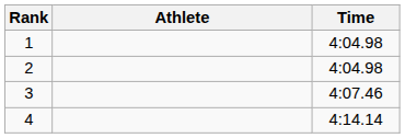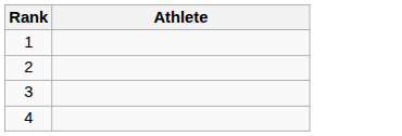- column: Time | 4:04.98 | 4:04.98 | 4:07.46 | 4:14.14
